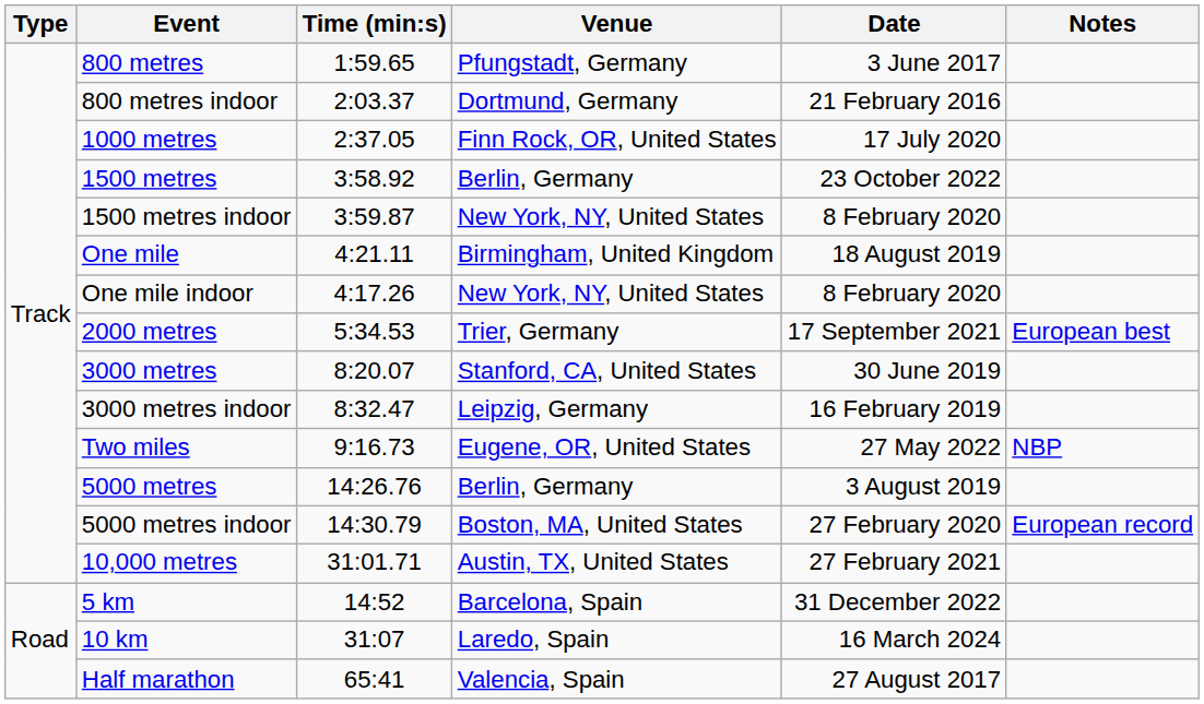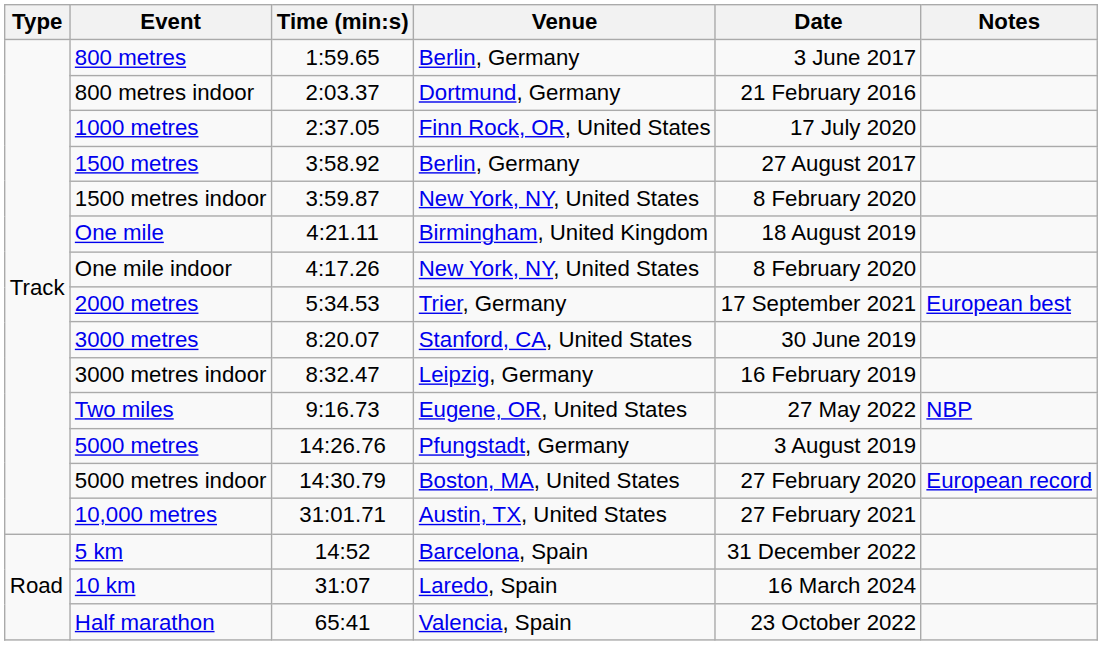800 metres | Venue: Pfungstadt, Germany -> Berlin, Germany
1500 metres | Date: 23 October 2022 -> 27 August 2017
5000 metres | Venue: Berlin, Germany -> Pfungstadt, Germany
Half marathon | Date: 27 August 2017 -> 23 October 2022
